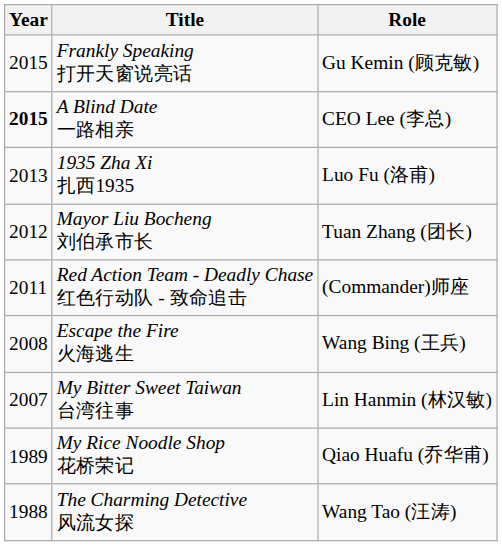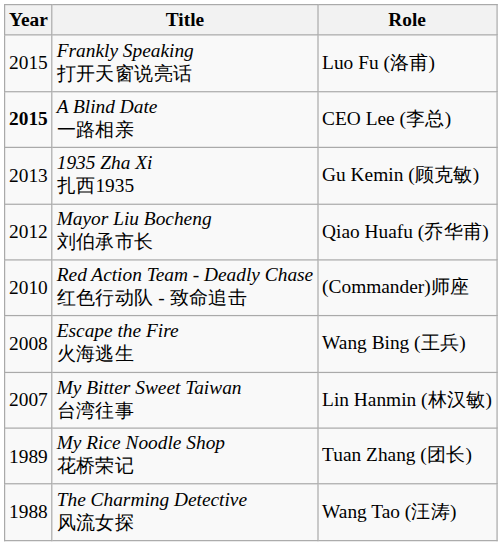Frankly Speaking 打开天窗说亮话 | Role: Gu Kemin (顾克敏) -> Luo Fu (洛甫)
1935 Zha Xi 扎西1935 | Role: Luo Fu (洛甫) -> Gu Kemin (顾克敏)
Mayor Liu Bocheng 刘伯承市长 | Role: Tuan Zhang (团长) -> Qiao Huafu (乔华甫)
Red Action Team - Deadly Chase 红色行动队 - 致命追击 | Year: 2011 -> 2010
My Rice Noodle Shop 花桥荣记 | Role: Qiao Huafu (乔华甫) -> Tuan Zhang (团长)
